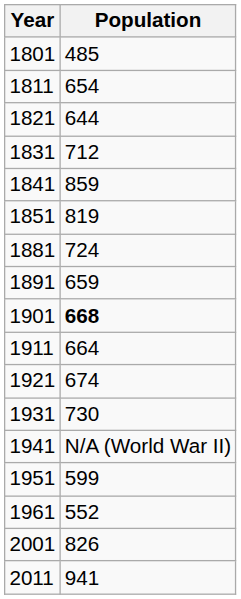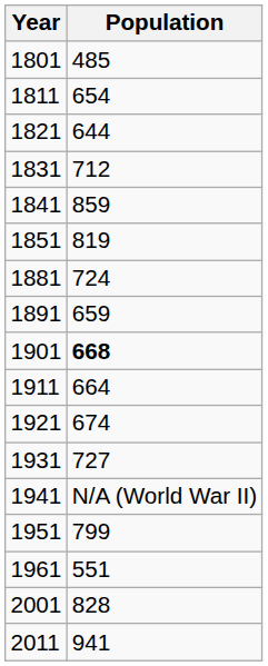1931 | Population: 730 -> 727
1951 | Population: 599 -> 799
1961 | Population: 552 -> 551
2001 | Population: 826 -> 828
